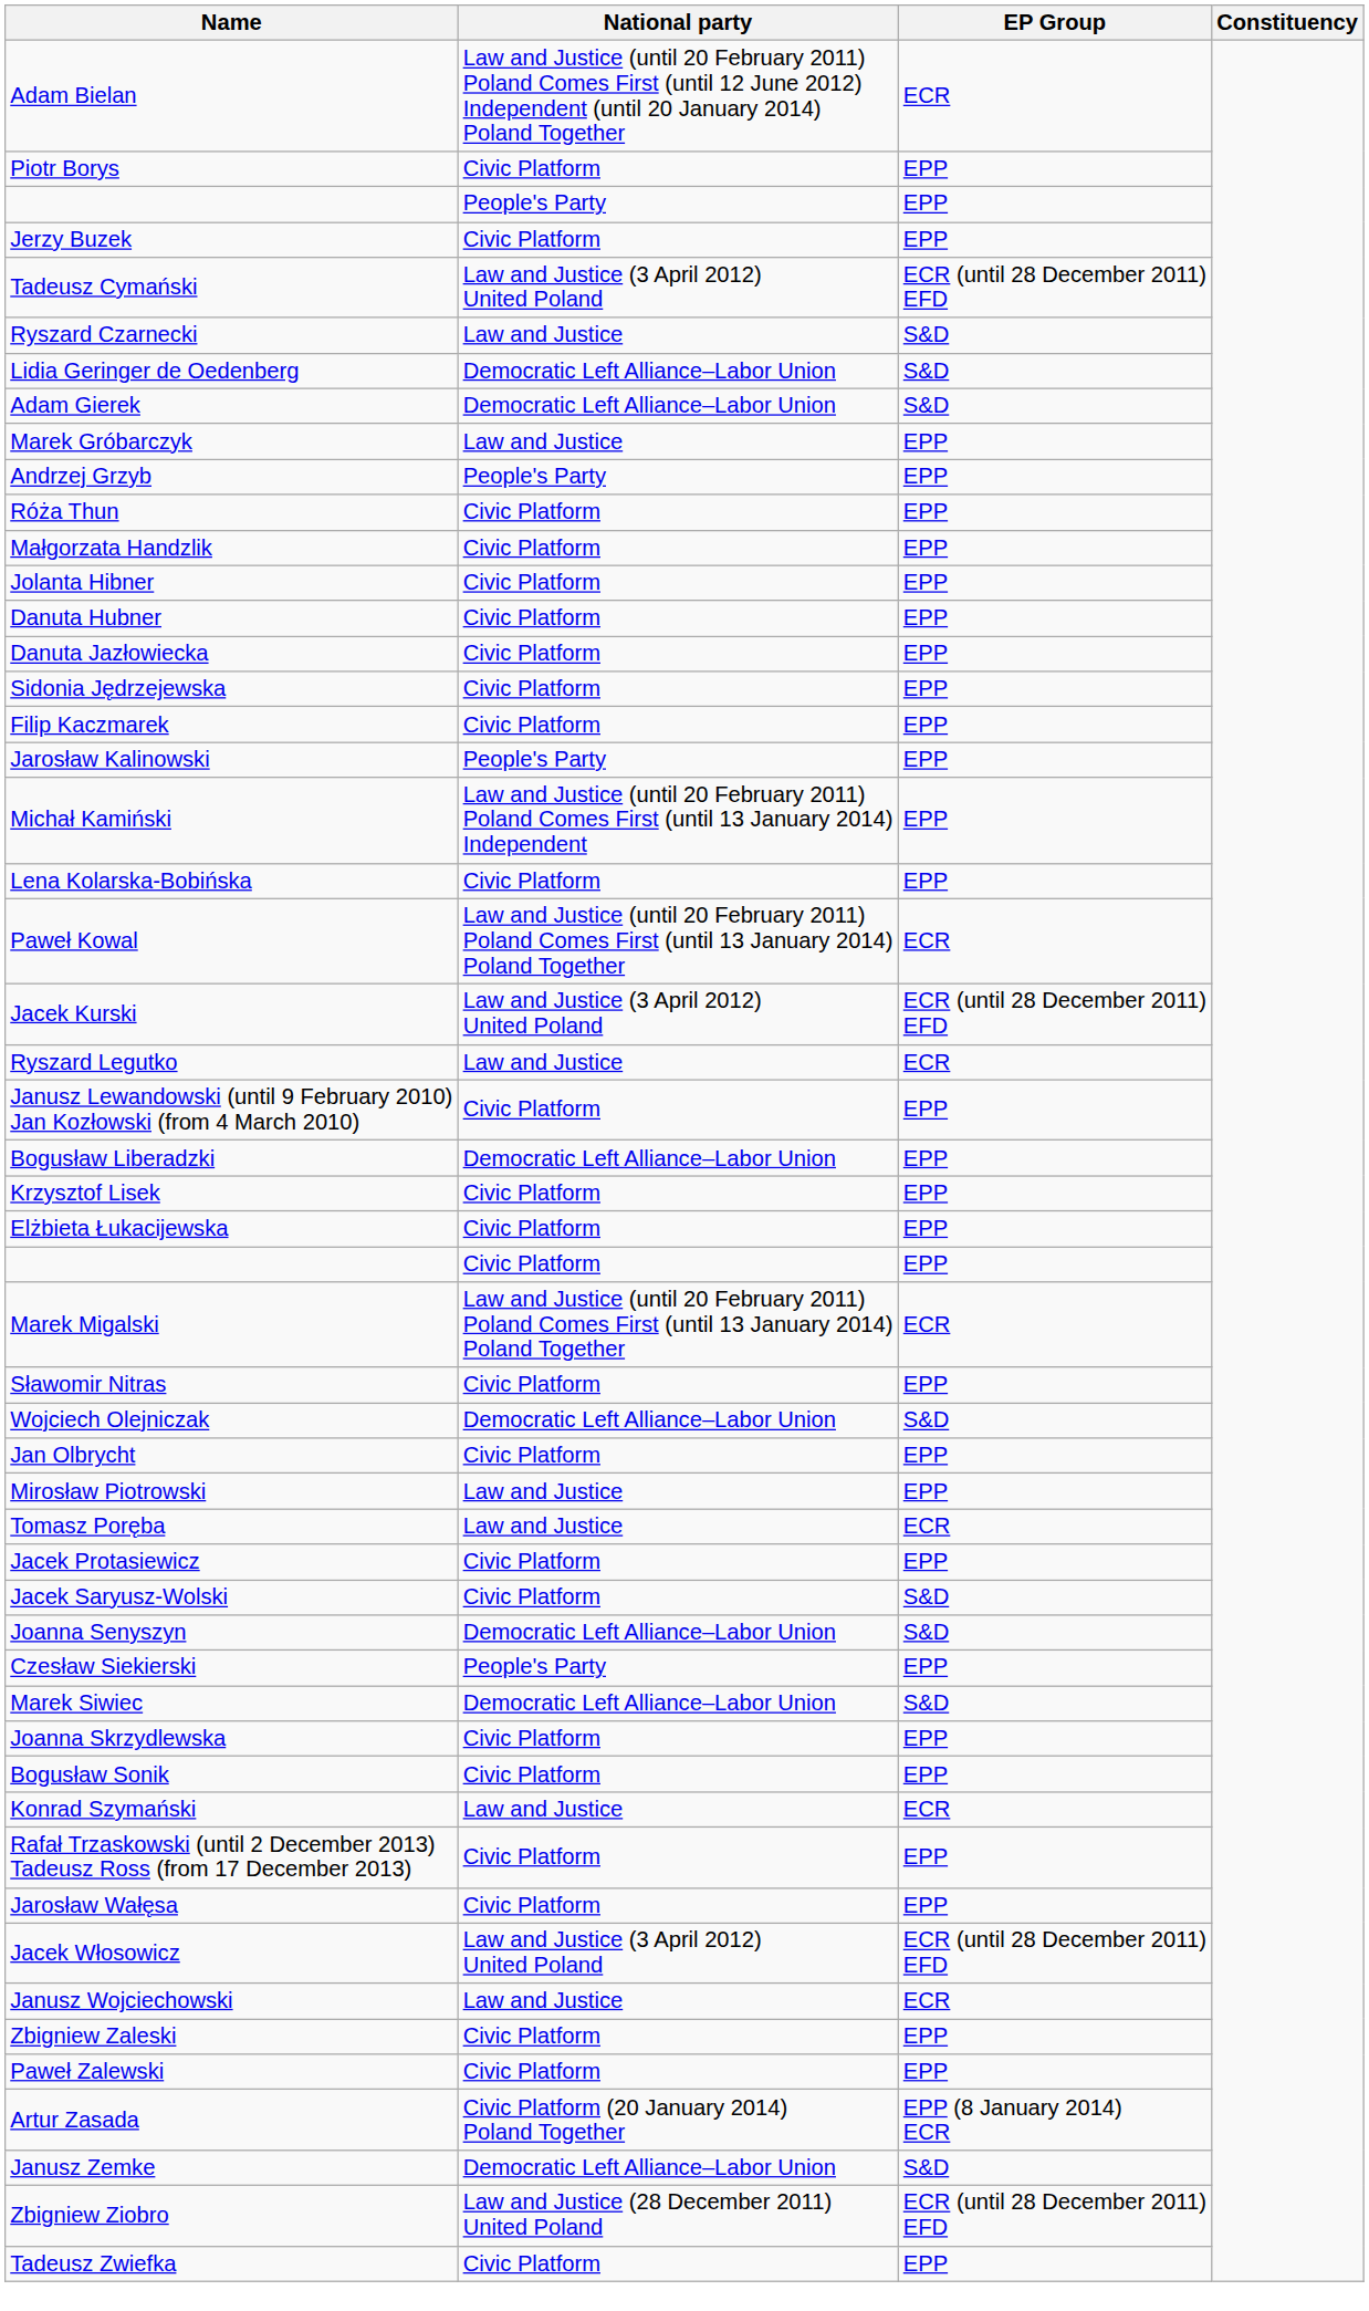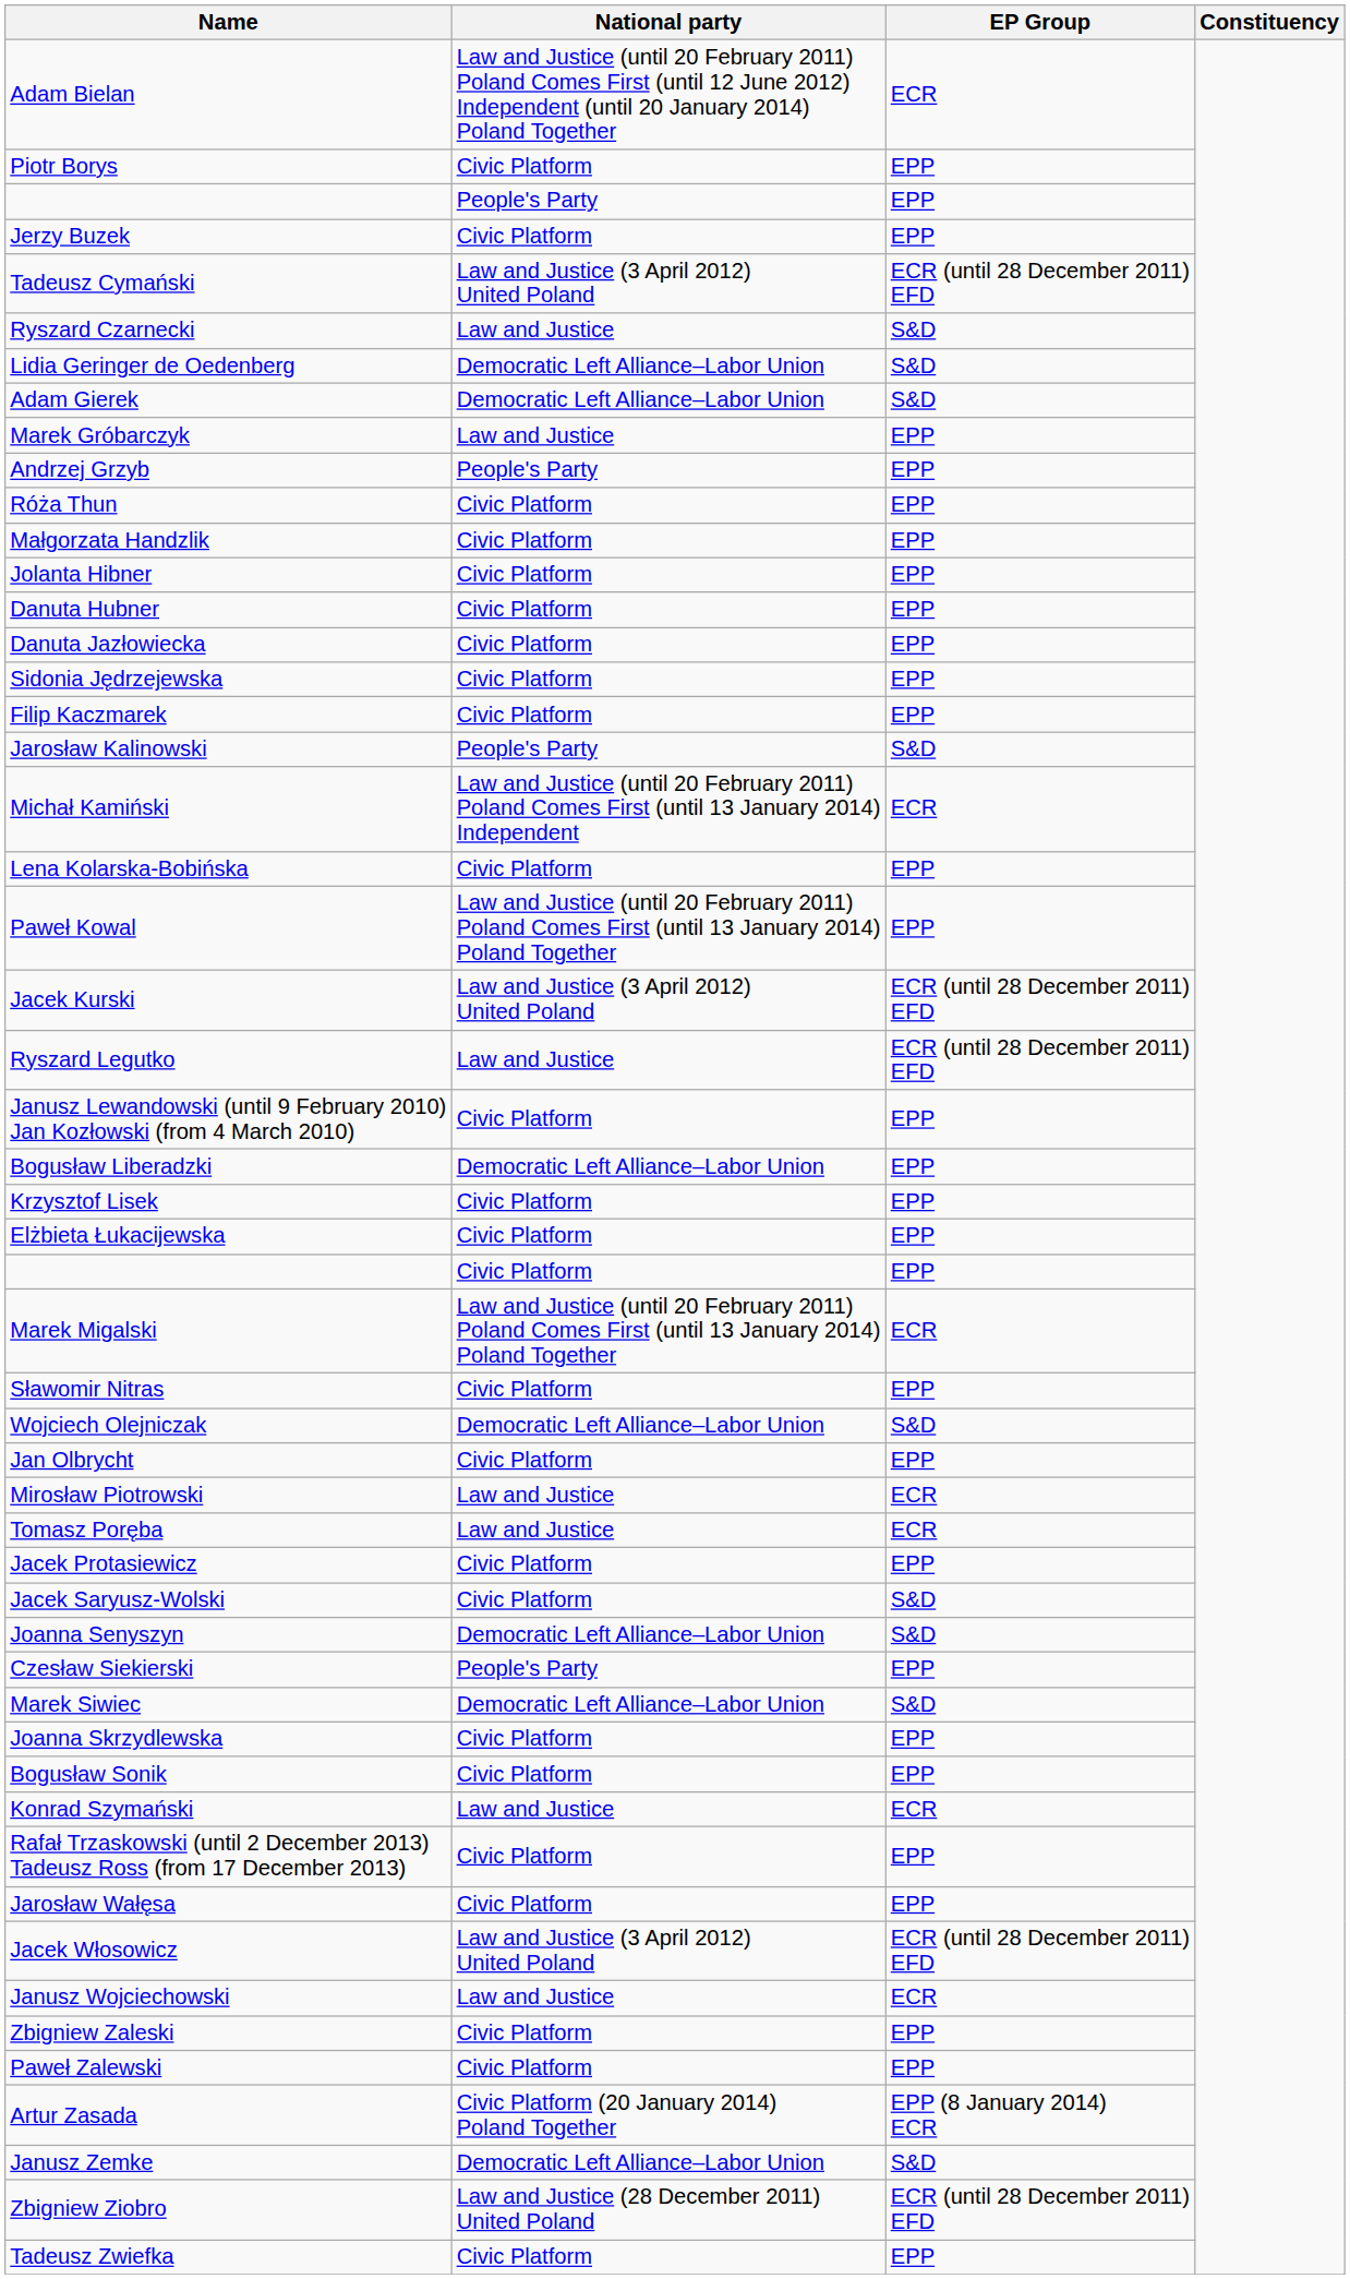Jarosław Kalinowski | EP Group: EPP -> S&D
Michał Kamiński | EP Group: EPP -> ECR
Paweł Kowal | EP Group: ECR -> EPP
Ryszard Legutko | EP Group: ECR -> ECR (until 28 December 2011) EFD
Mirosław Piotrowski | EP Group: EPP -> ECR
